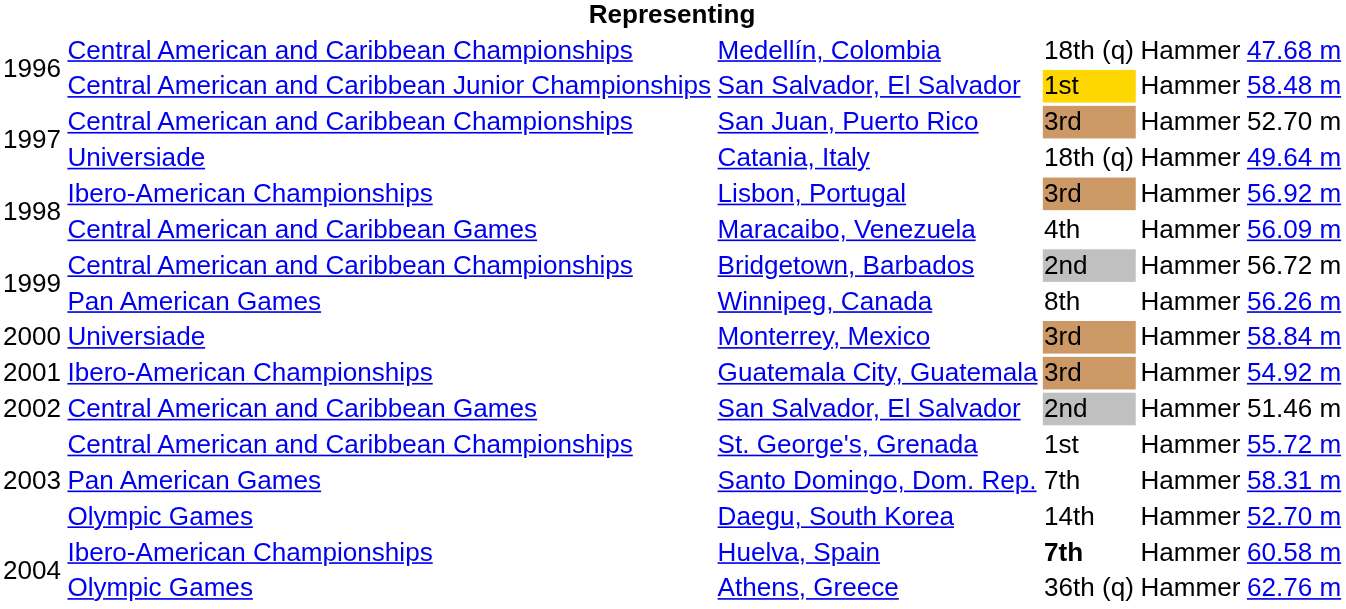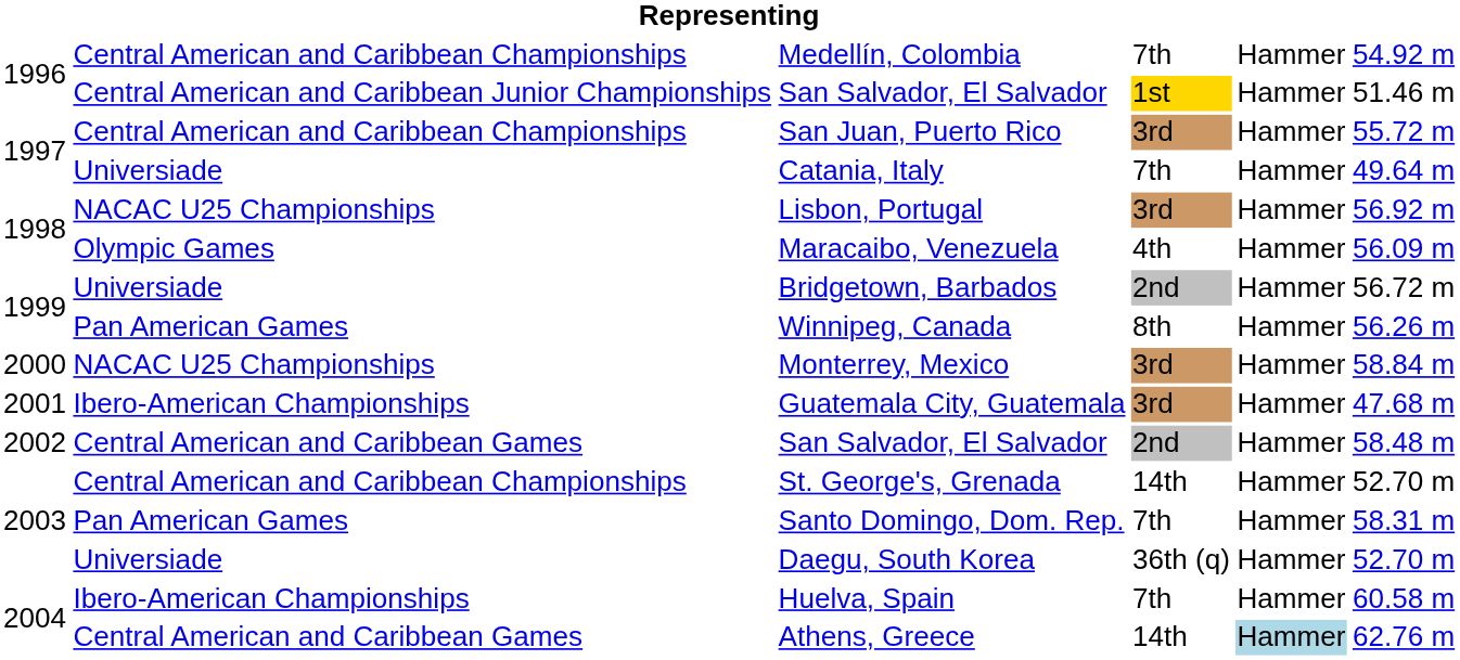Medellín, Colombia | column 4: 18th (q) -> 7th
Medellín, Colombia | column 6: 47.68 m -> 54.92 m
1996 / San Salvador, El Salvador | column 6: 58.48 m -> 51.46 m
San Juan, Puerto Rico | column 6: 52.70 m -> 55.72 m
Catania, Italy | column 4: 18th (q) -> 7th
Lisbon, Portugal | column 2: Ibero-American Championships -> NACAC U25 Championships
Maracaibo, Venezuela | column 2: Central American and Caribbean Games -> Olympic Games
Bridgetown, Barbados | column 2: Central American and Caribbean Championships -> Universiade
Monterrey, Mexico | column 2: Universiade -> NACAC U25 Championships
Guatemala City, Guatemala | column 6: 54.92 m -> 47.68 m
2002 / San Salvador, El Salvador | column 6: 51.46 m -> 58.48 m
St. George's, Grenada | column 4: 1st -> 14th
St. George's, Grenada | column 6: 55.72 m -> 52.70 m
Daegu, South Korea | column 2: Olympic Games -> Universiade
Daegu, South Korea | column 4: 14th -> 36th (q)
Huelva, Spain | column 4: bold -> normal
Athens, Greece | column 2: Olympic Games -> Central American and Caribbean Games
Athens, Greece | column 4: 36th (q) -> 14th
Athens, Greece | column 5: no background -> lightblue background
